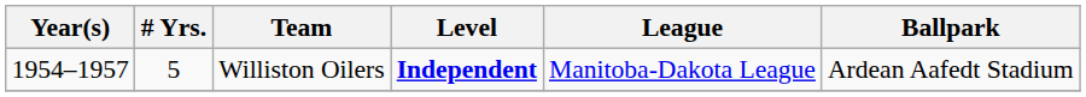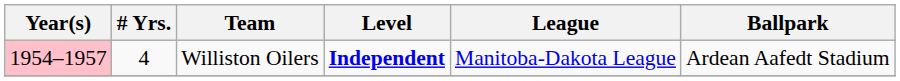Williston Oilers | Year(s): no background -> pink background
Williston Oilers | # Yrs.: 5 -> 4
